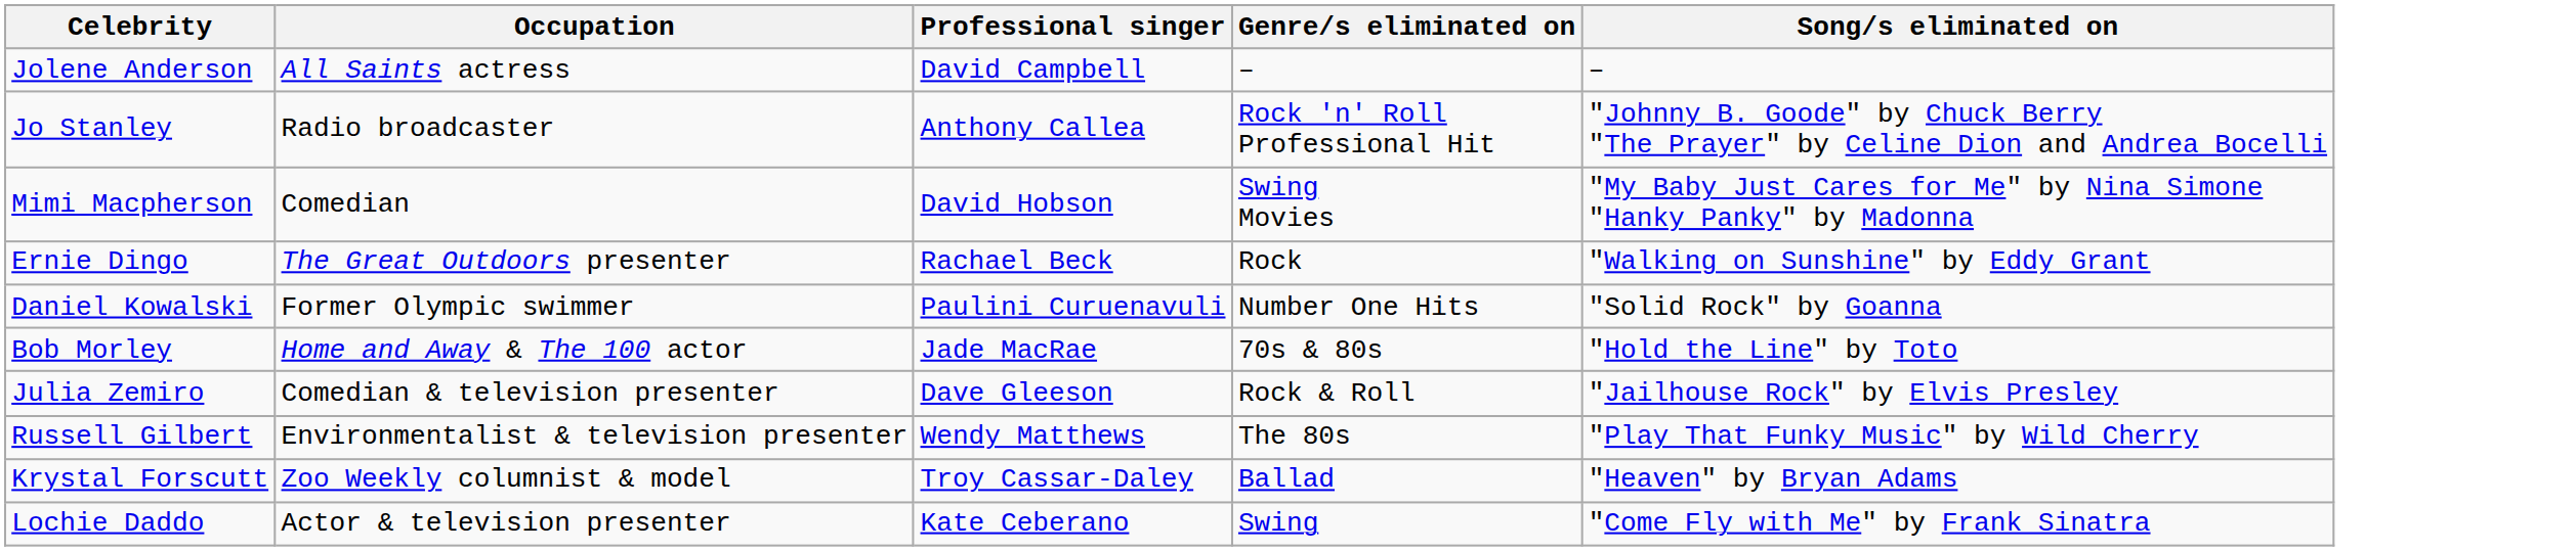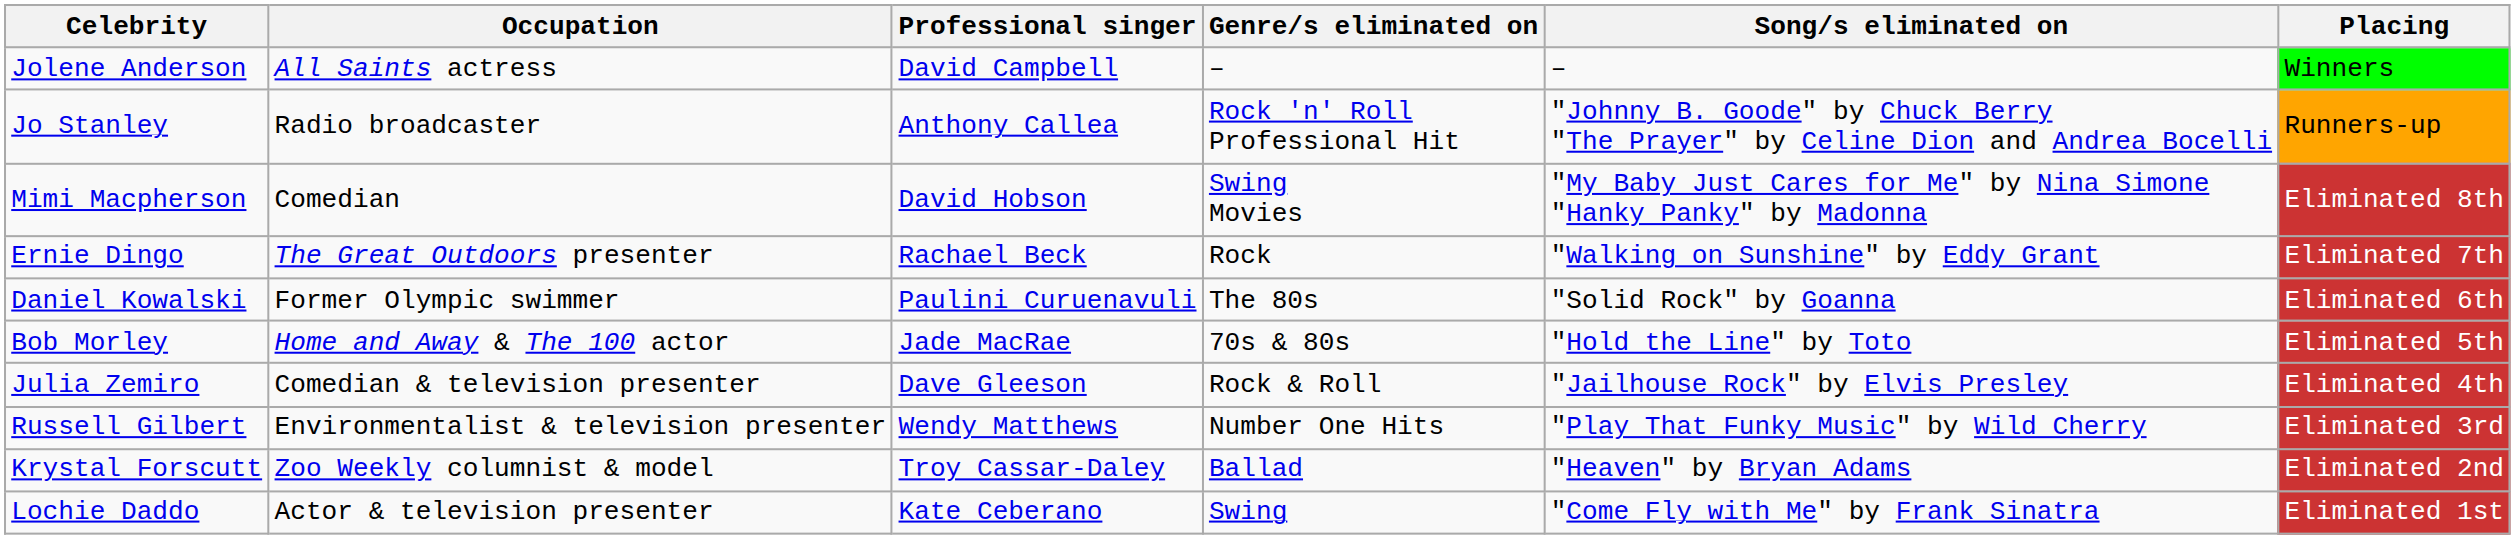+ column: Placing | Winners | Runners-up | Eliminated 8th | Eliminated 7th | Eliminated 6th | Eliminated 5th | Eliminated 4th | Eliminated 3rd | Eliminated 2nd | Eliminated 1st
Daniel Kowalski | Genre/s eliminated on: Number One Hits -> The 80s
Russell Gilbert | Genre/s eliminated on: The 80s -> Number One Hits
